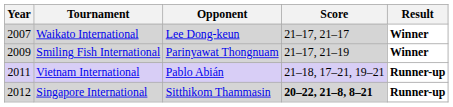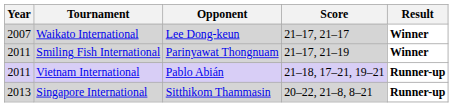Smiling Fish International | Year: 2009 -> 2011
Singapore International | Year: 2012 -> 2013
Singapore International | Score: bold -> normal
